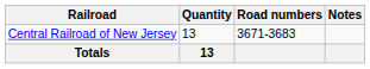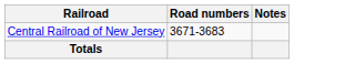- column: Quantity | 13 | 13
